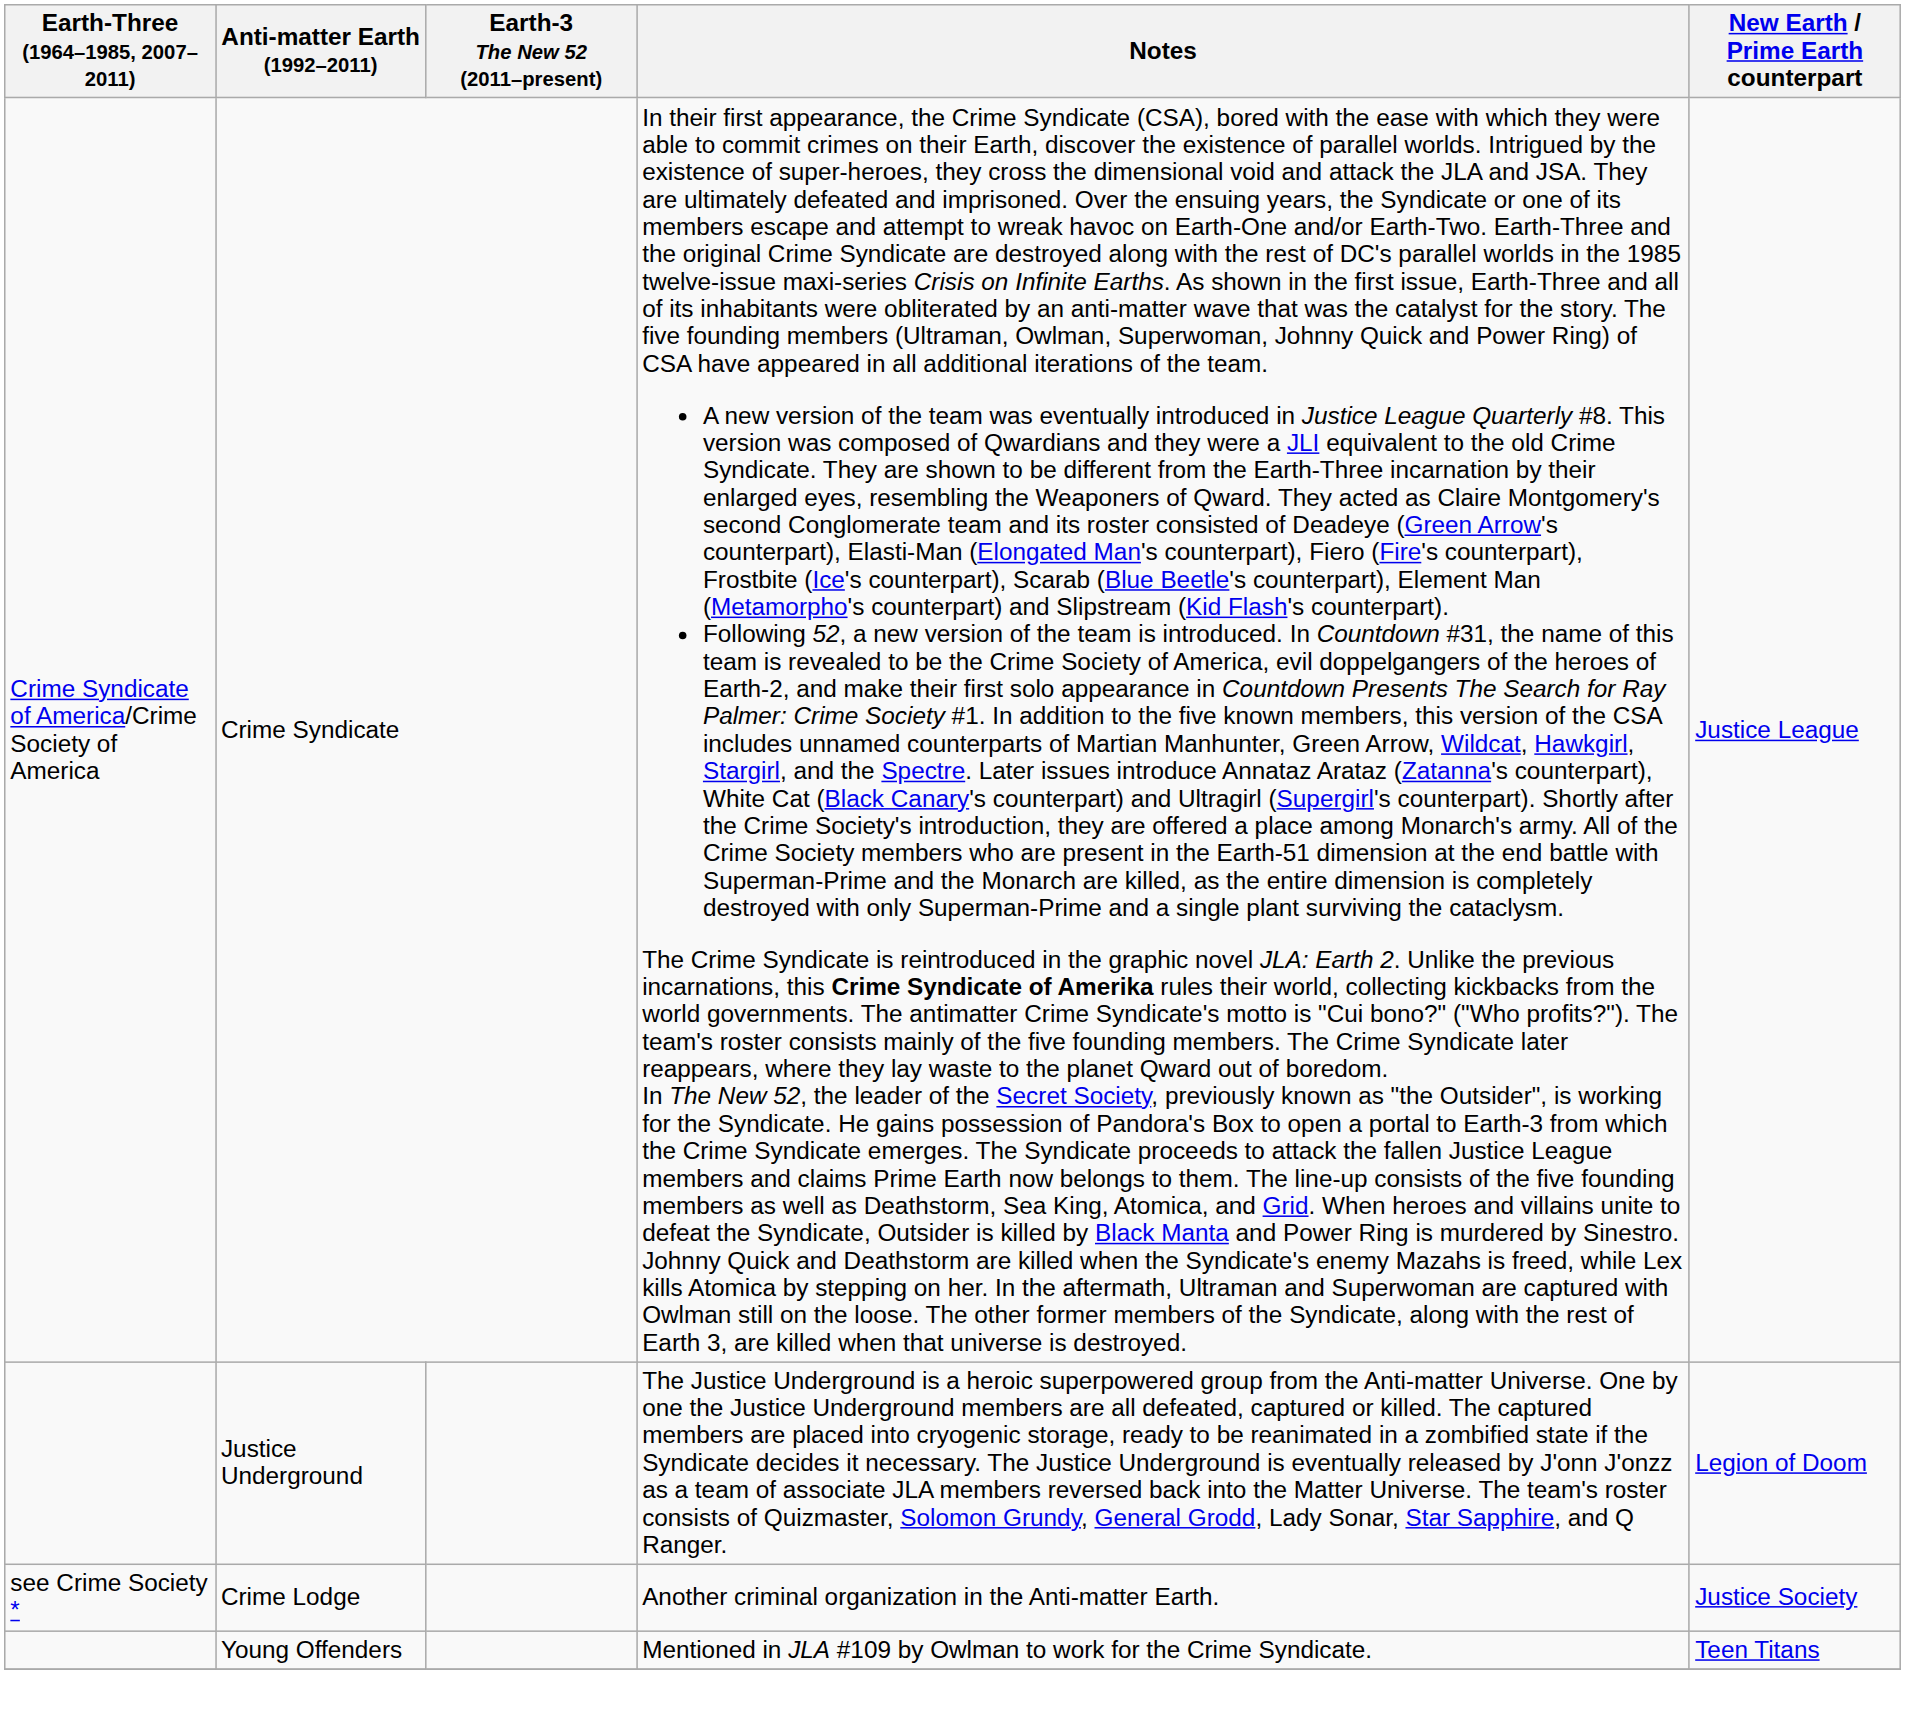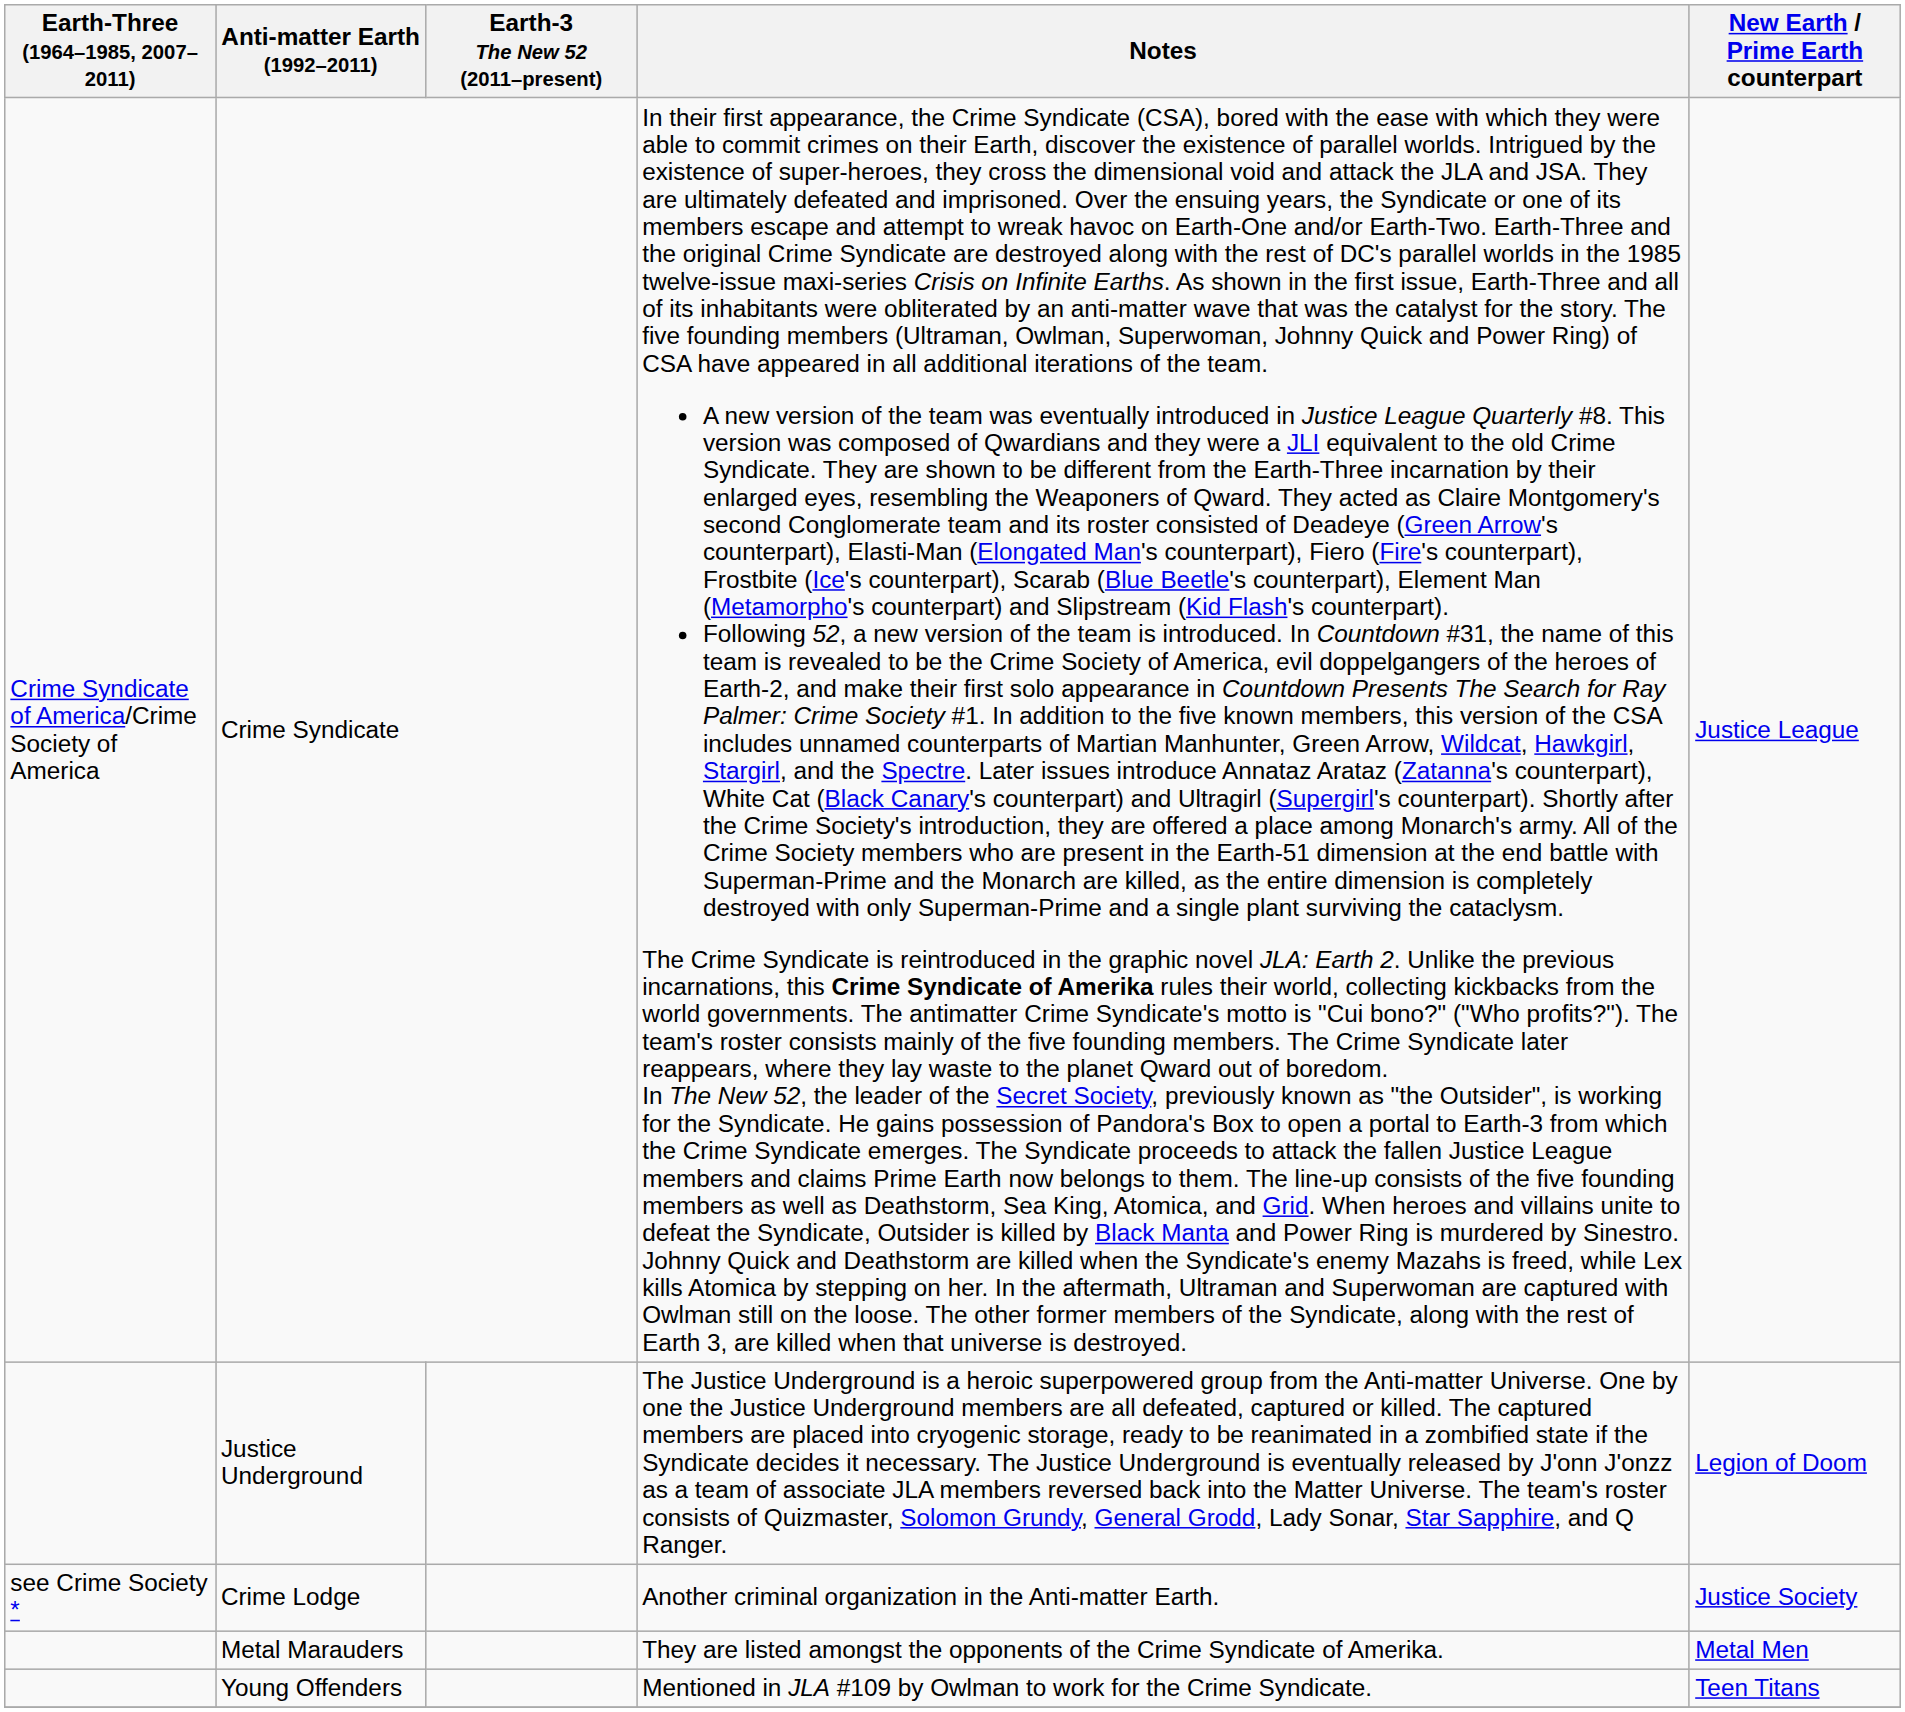+ row: Metal Marauders | They are listed amongst the opponents of the Crime Syndicate of Amerika. | Metal Men
